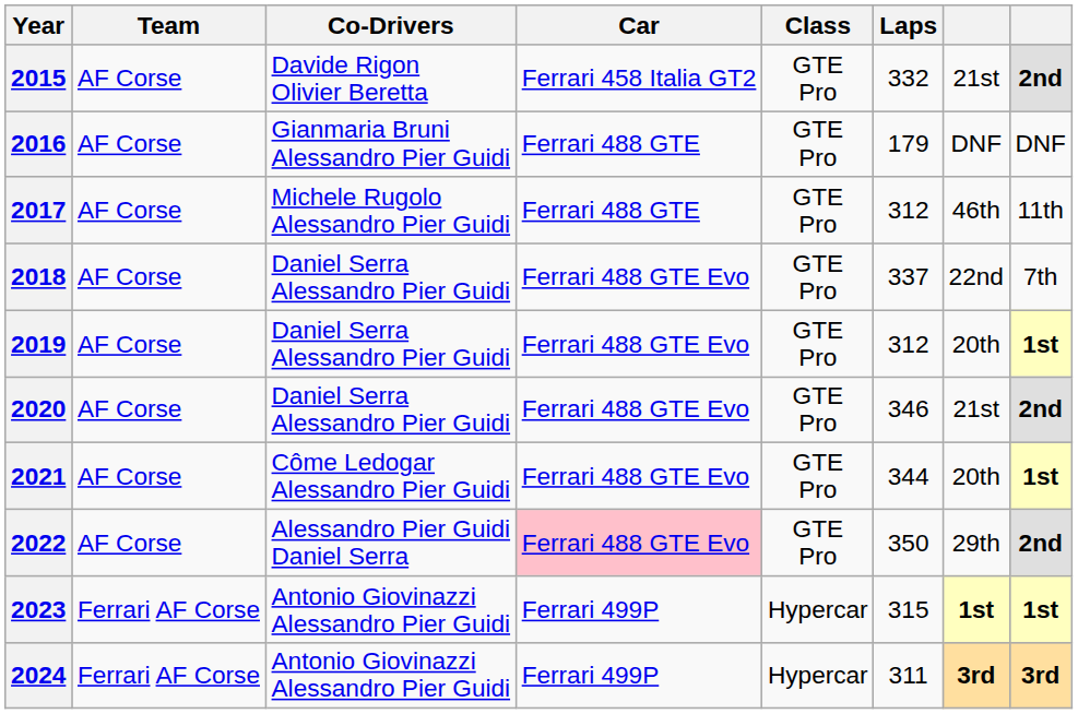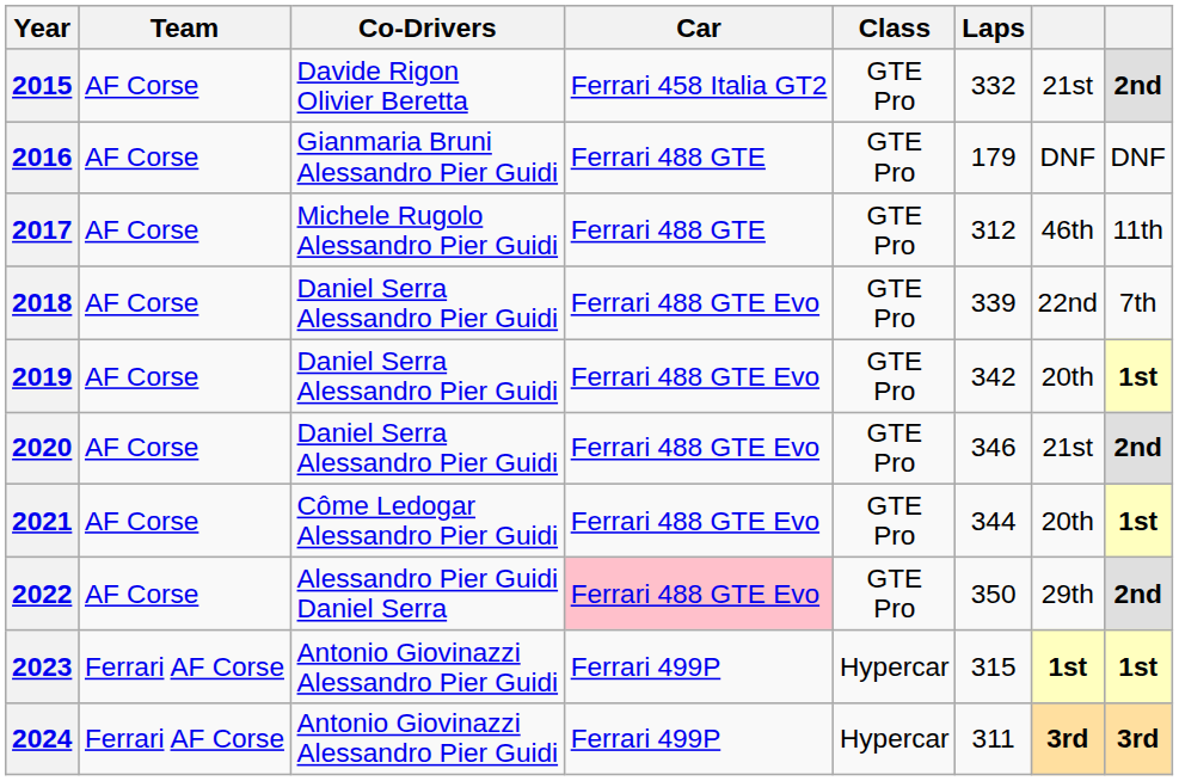2018 | Laps: 337 -> 339
2019 | Laps: 312 -> 342
